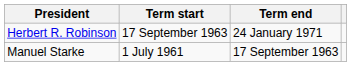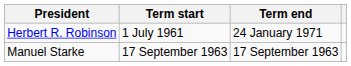Herbert R. Robinson | Term start: 17 September 1963 -> 1 July 1961
Manuel Starke | Term start: 1 July 1961 -> 17 September 1963
